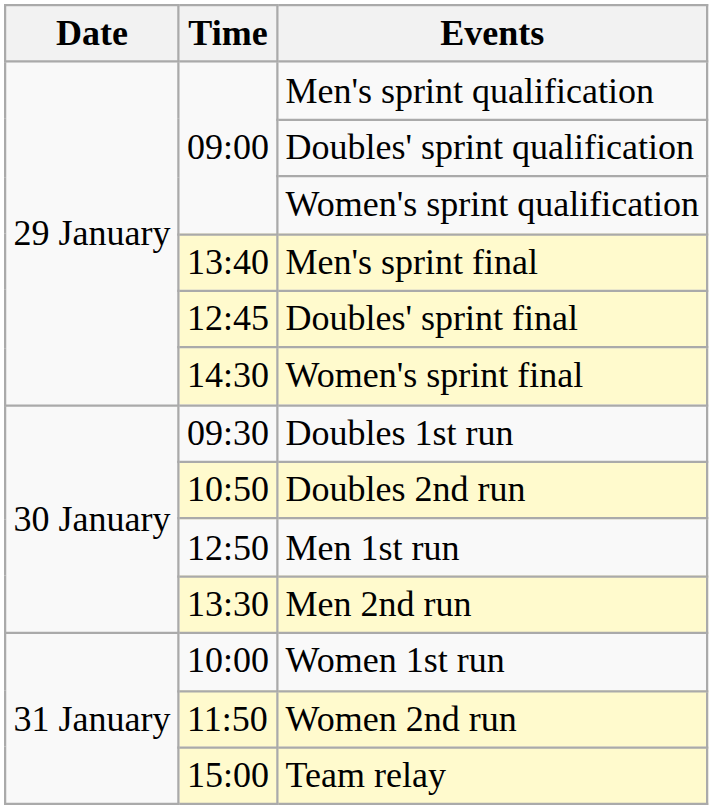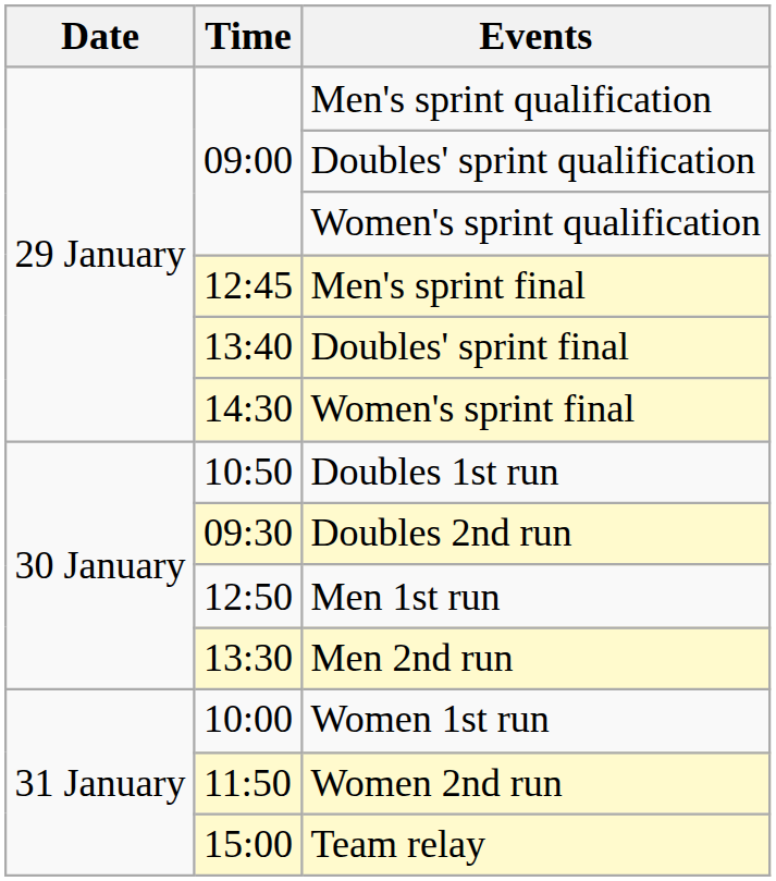Men's sprint final | Time: 13:40 -> 12:45
Doubles' sprint final | Time: 12:45 -> 13:40
Doubles 1st run | Time: 09:30 -> 10:50
Doubles 2nd run | Time: 10:50 -> 09:30
